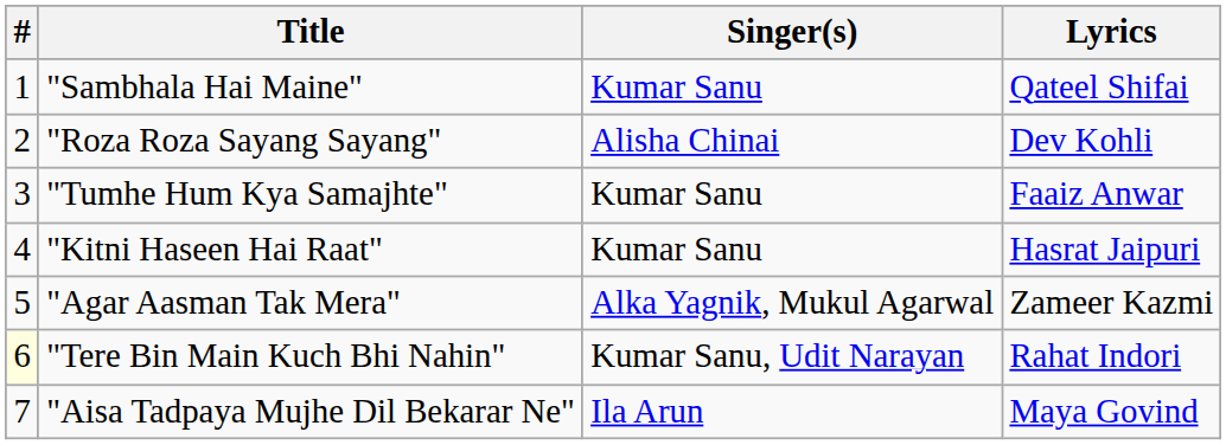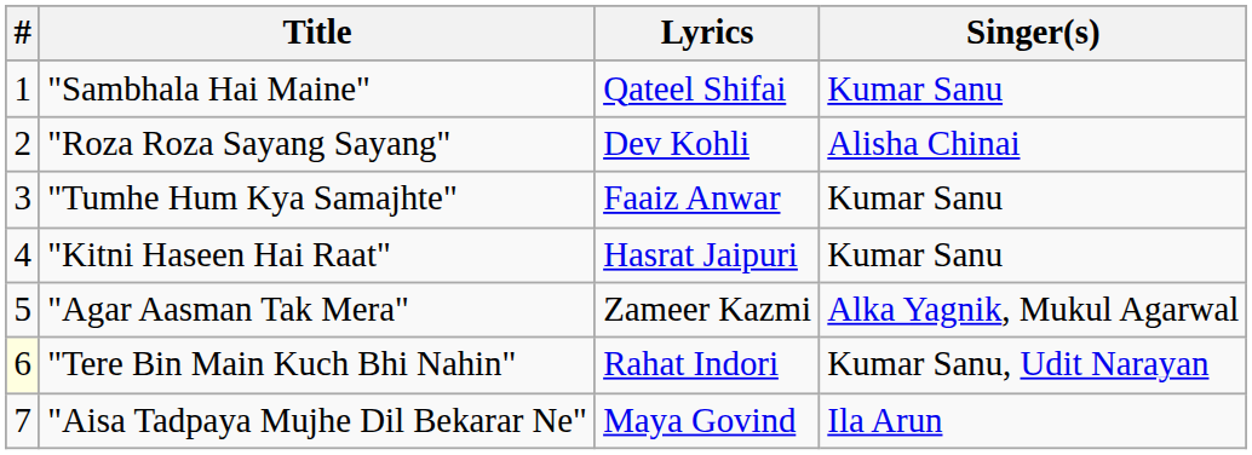columns swapped: Singer(s) <-> Lyrics
